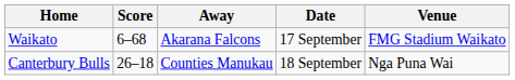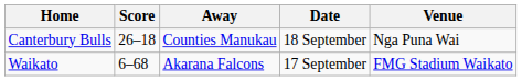rows swapped: Waikato <-> Canterbury Bulls
